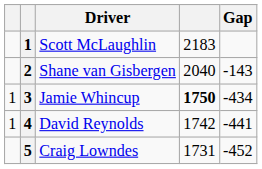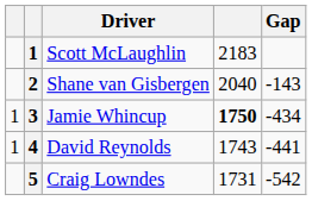David Reynolds | column 4: 1742 -> 1743
Craig Lowndes | Gap: -452 -> -542
